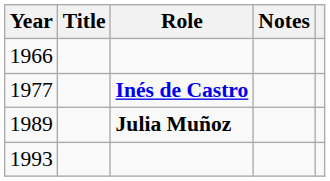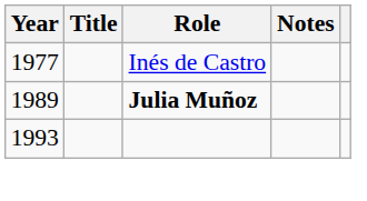- row: 1966
1977 | Role: bold -> normal
